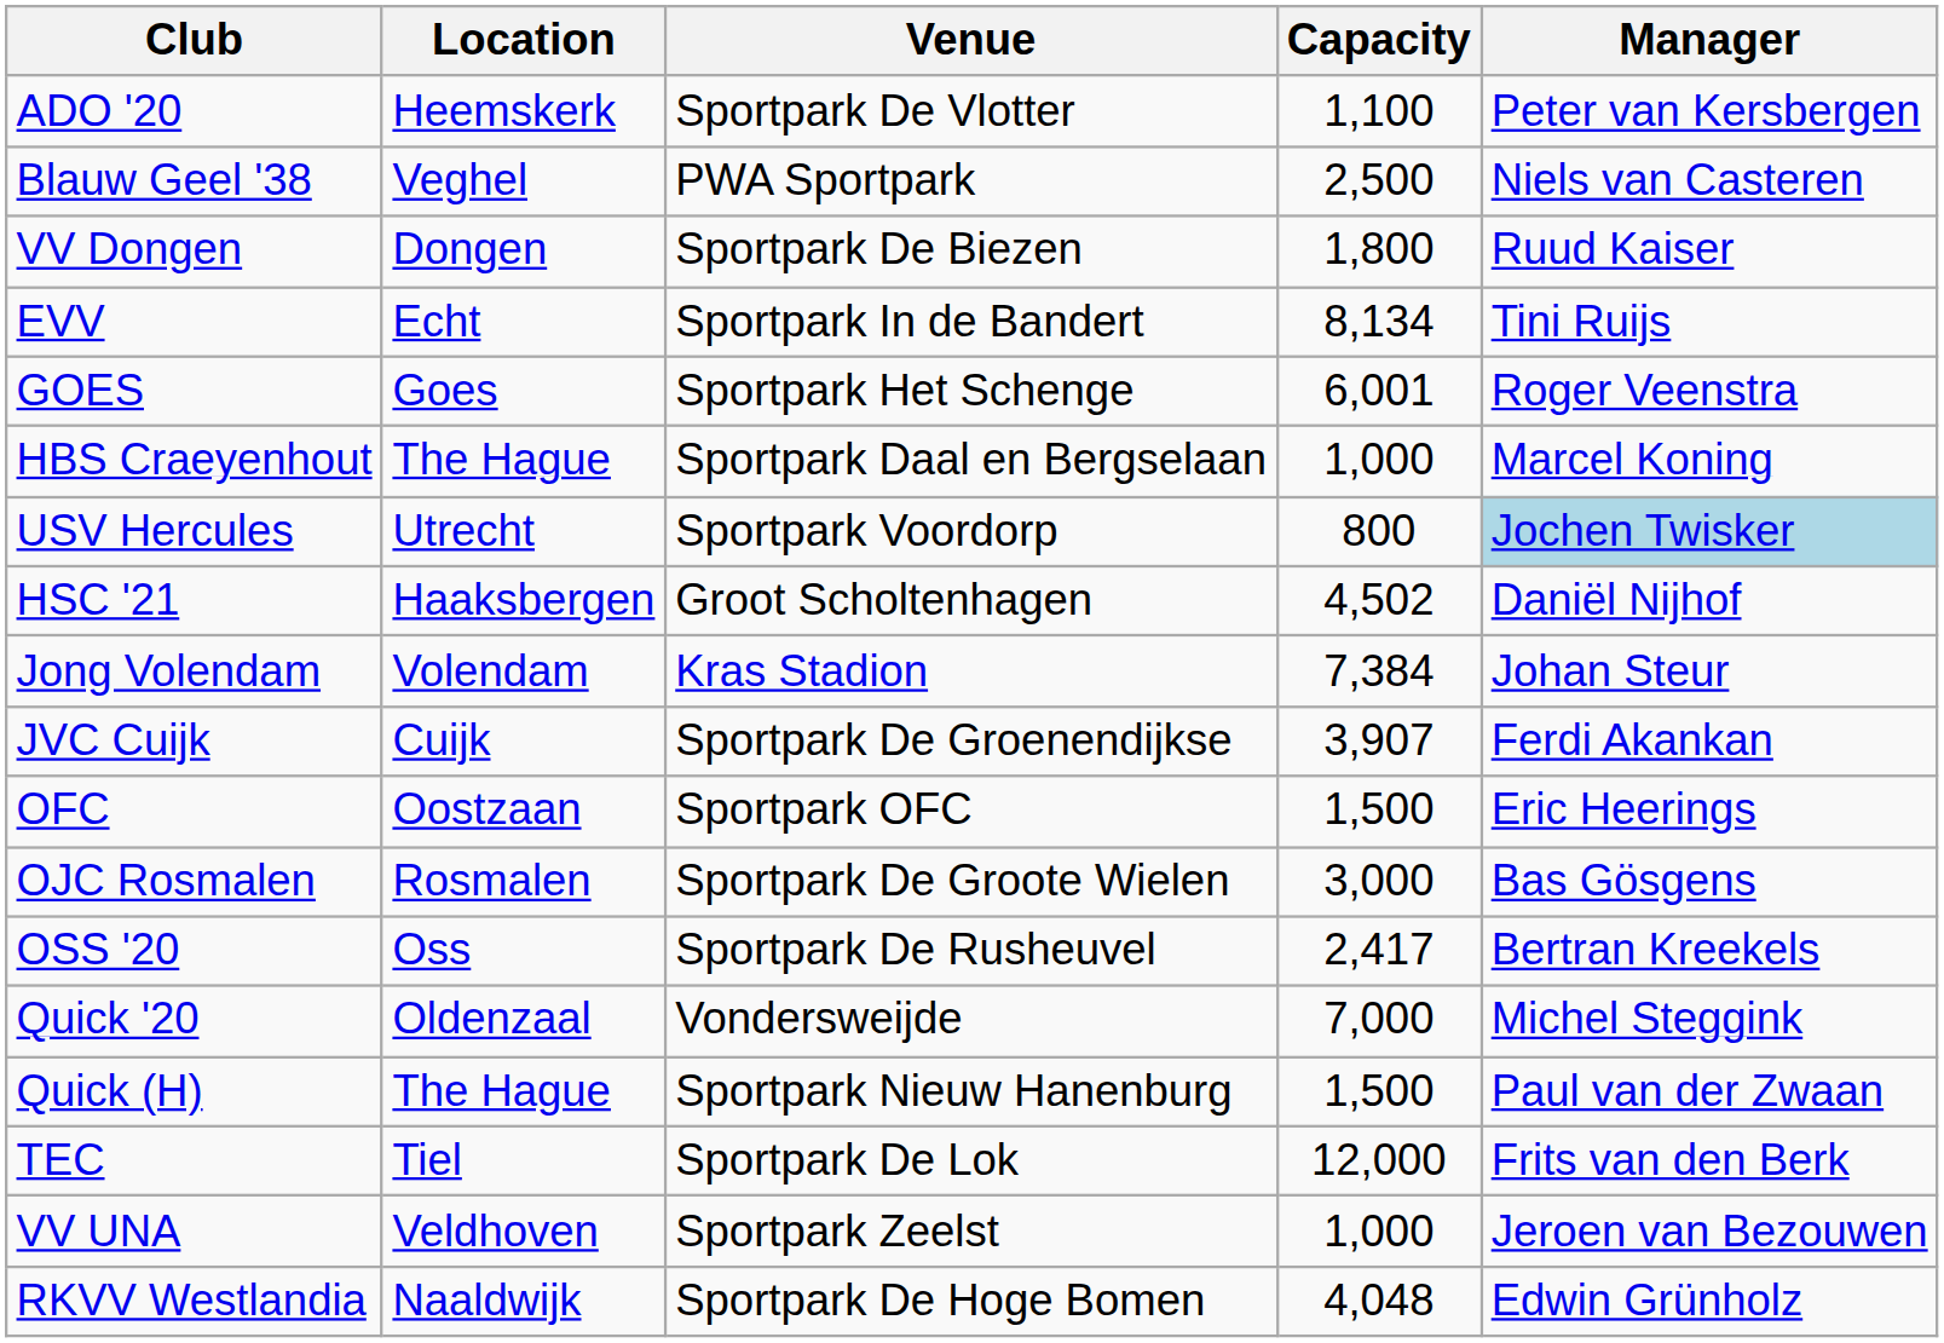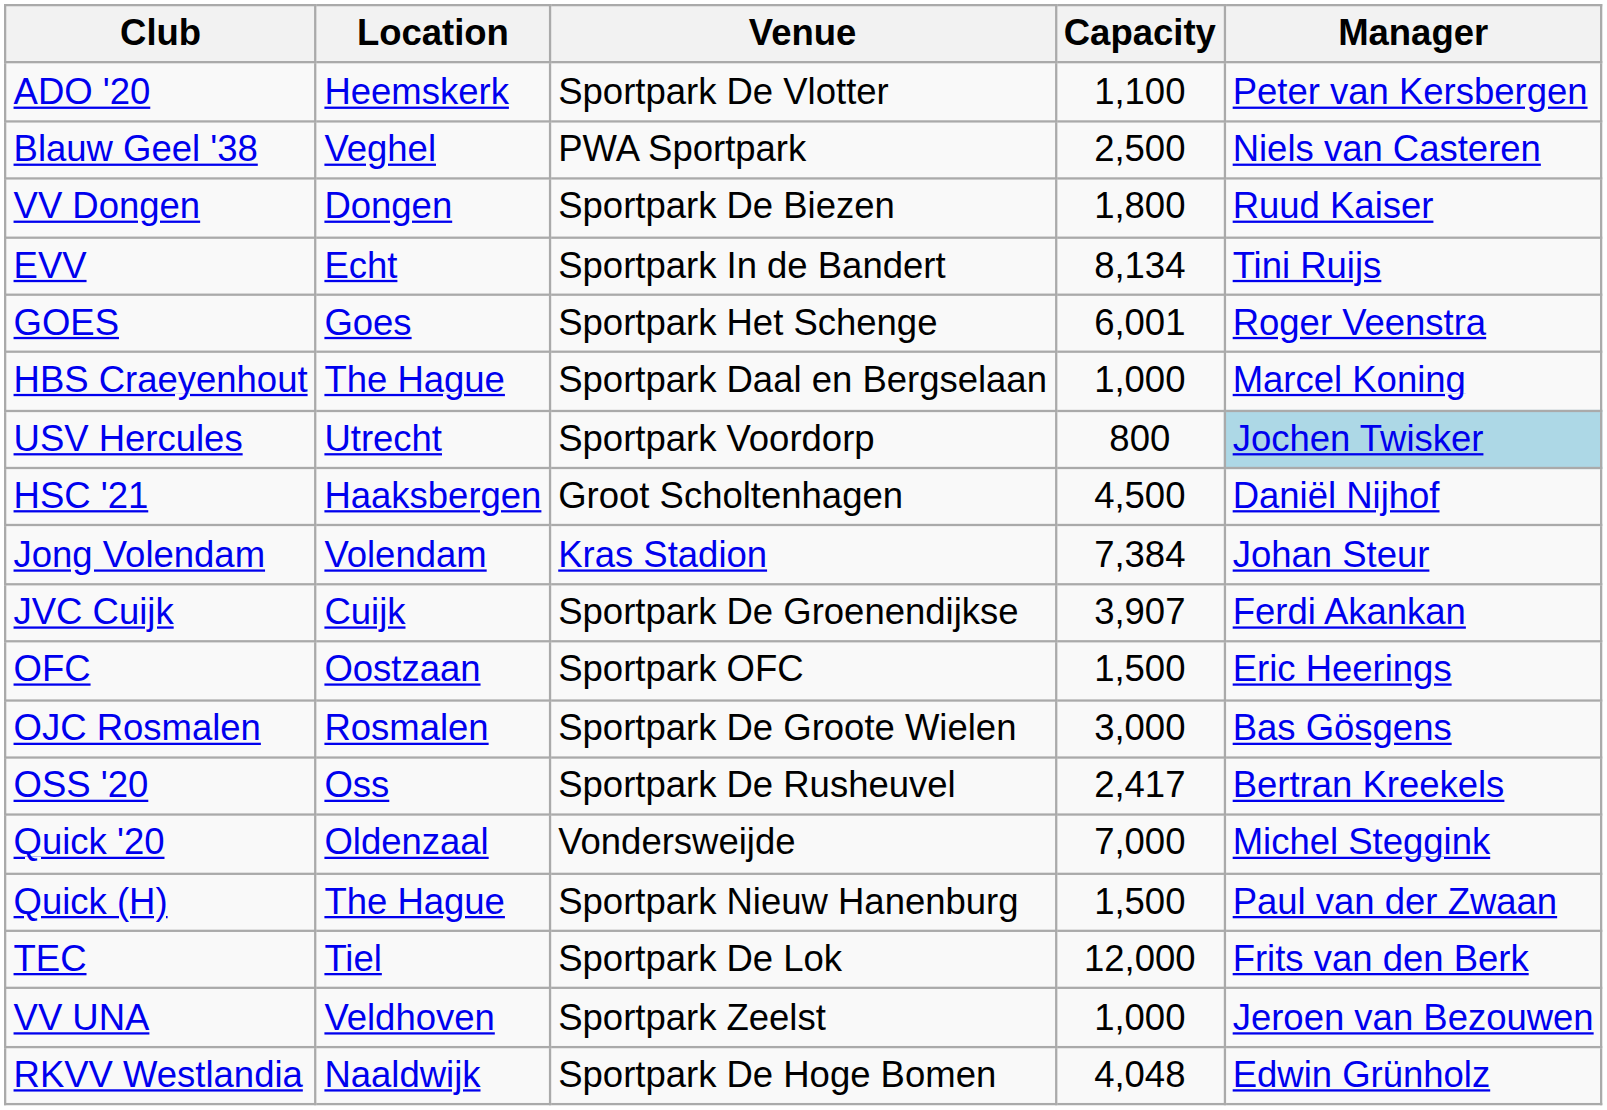HSC '21 | Capacity: 4,502 -> 4,500
